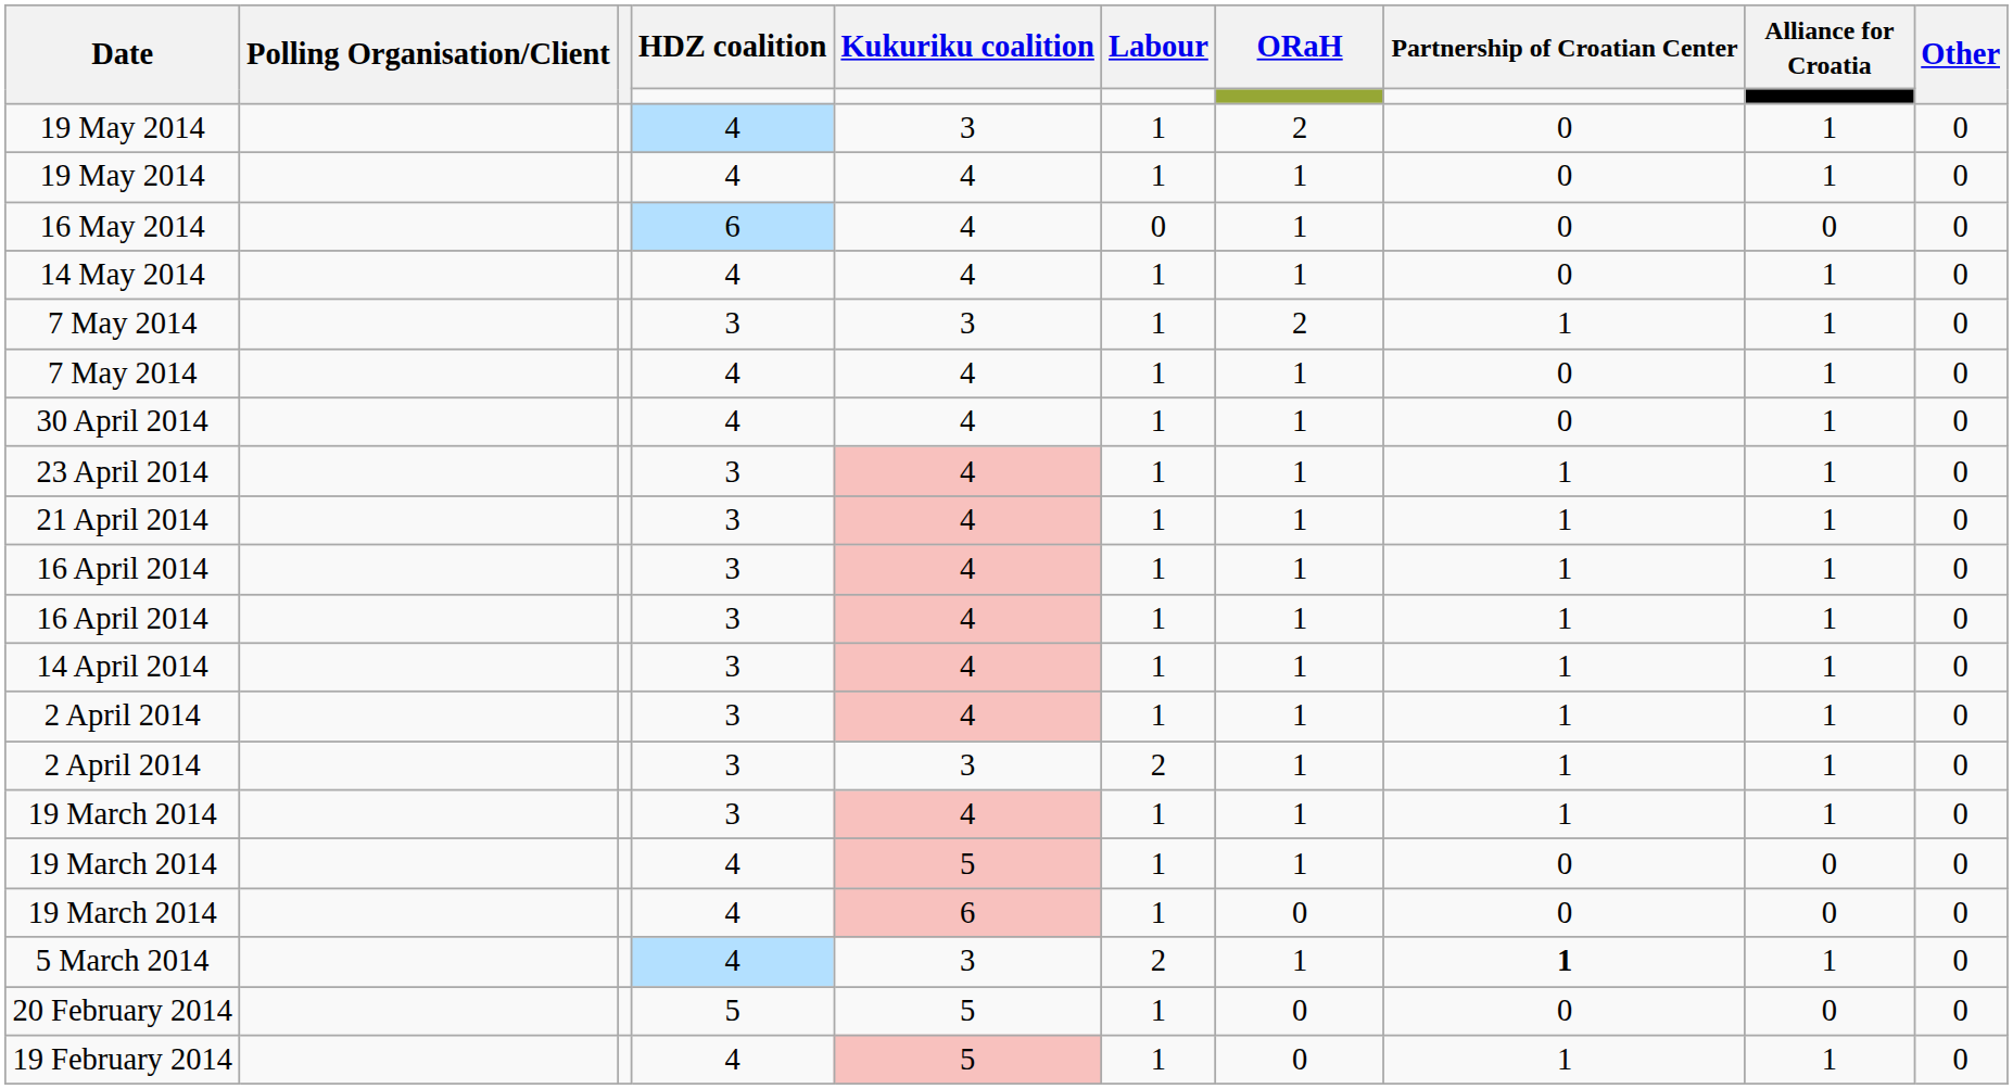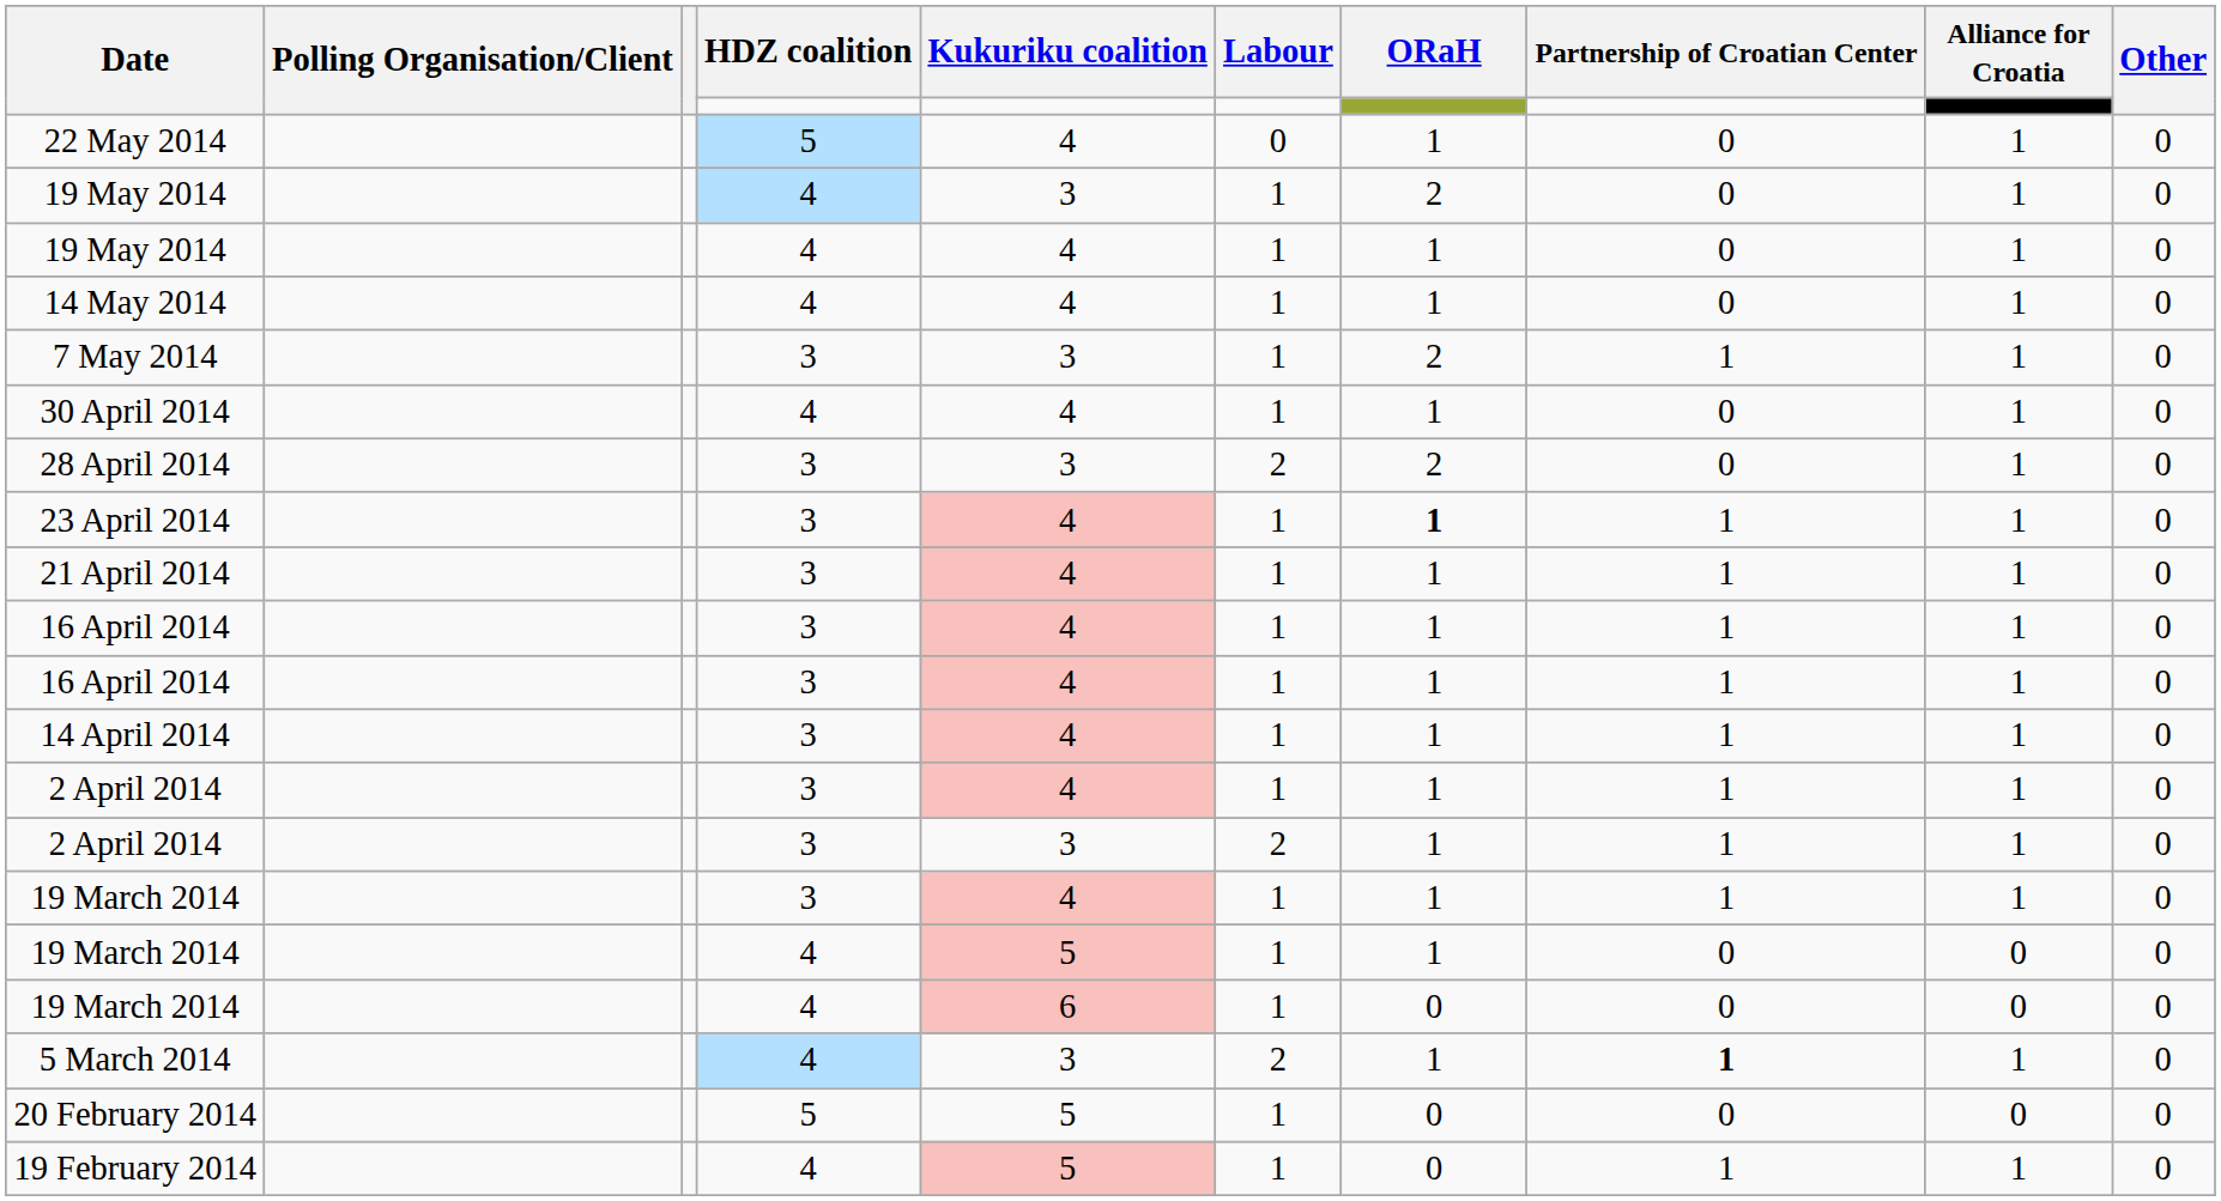+ row: 22 May 2014 | 5 | 4 | 0 | 1 | 0 | 1 | 0
- row: 16 May 2014 | 6 | 4 | 0 | 1 | 0 | 0 | 0
- row: 7 May 2014 | 4 | 4 | 1 | 1 | 0 | 1 | 0
+ row: 28 April 2014 | 3 | 3 | 2 | 2 | 0 | 1 | 0
23 April 2014 | ORaH: normal -> bold
